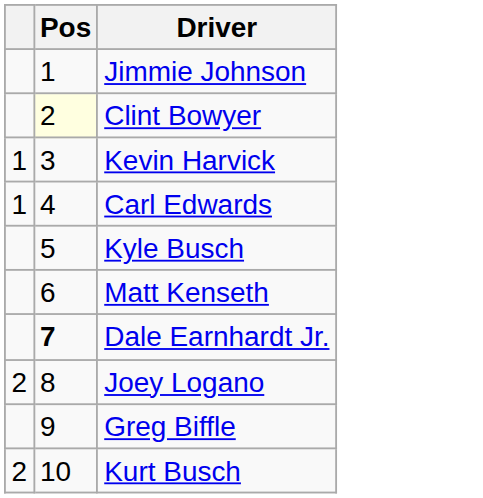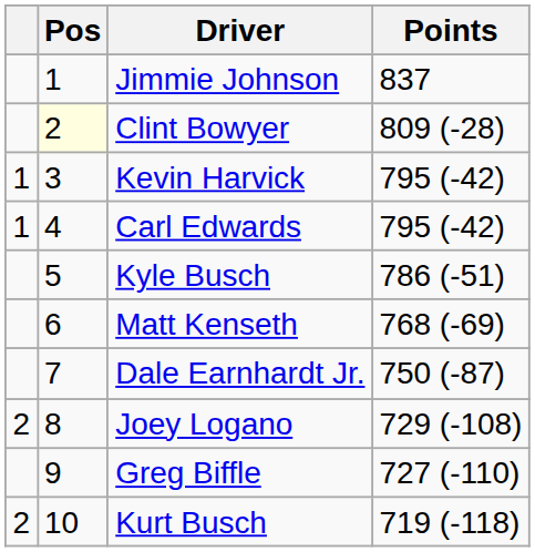+ column: Points | 837 | 809 (-28) | 795 (-42) | 795 (-42) | 786 (-51) | 768 (-69) | 750 (-87) | 729 (-108) | 727 (-110) | 719 (-118)
Dale Earnhardt Jr. | Pos: bold -> normal
